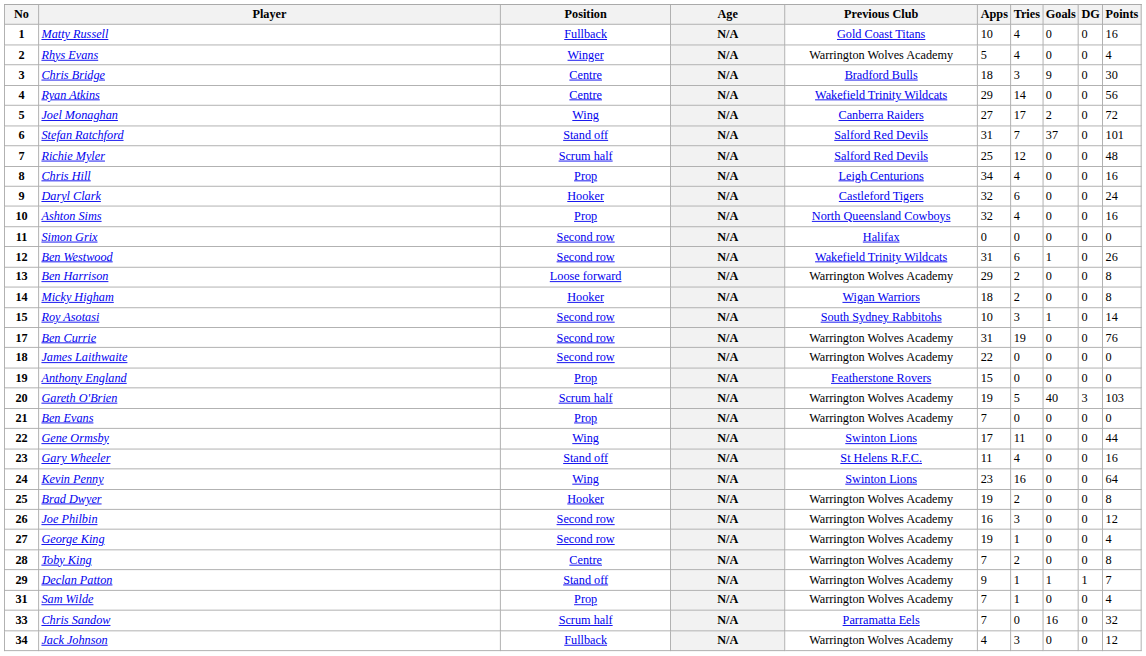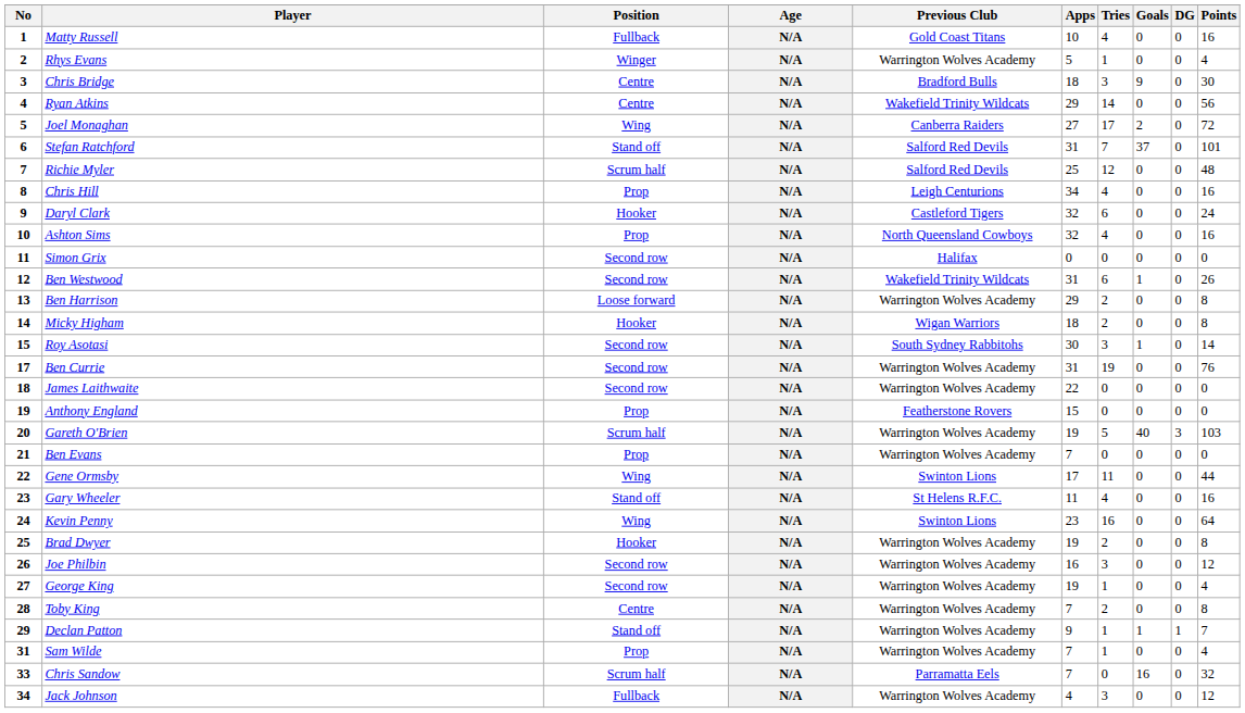Rhys Evans | Tries: 4 -> 1
Roy Asotasi | Apps: 10 -> 30
